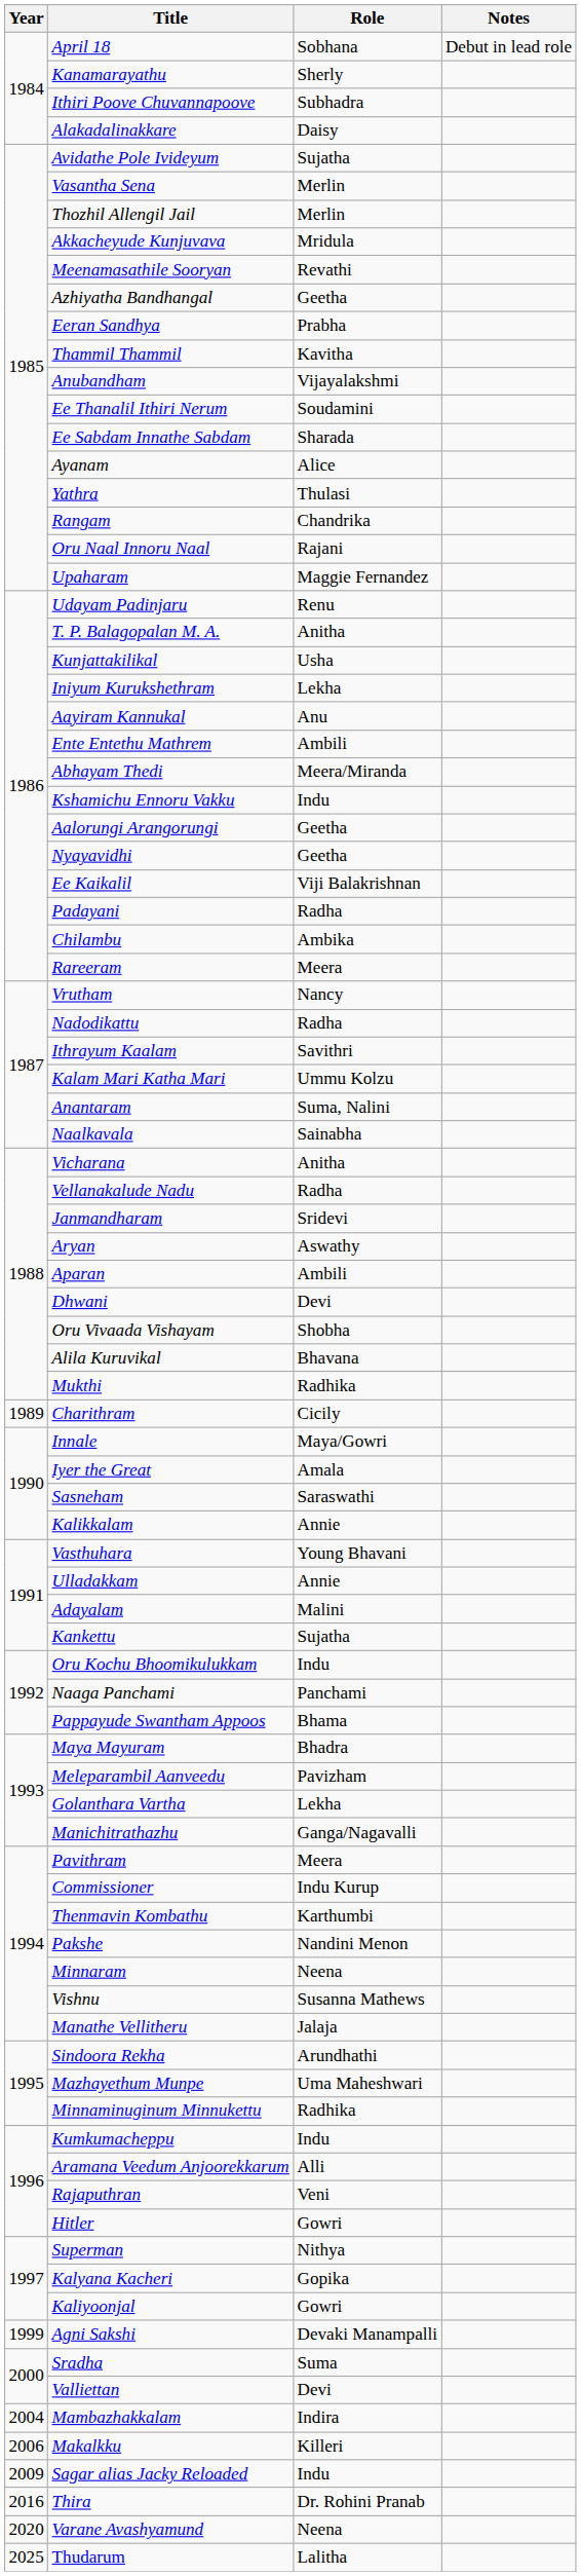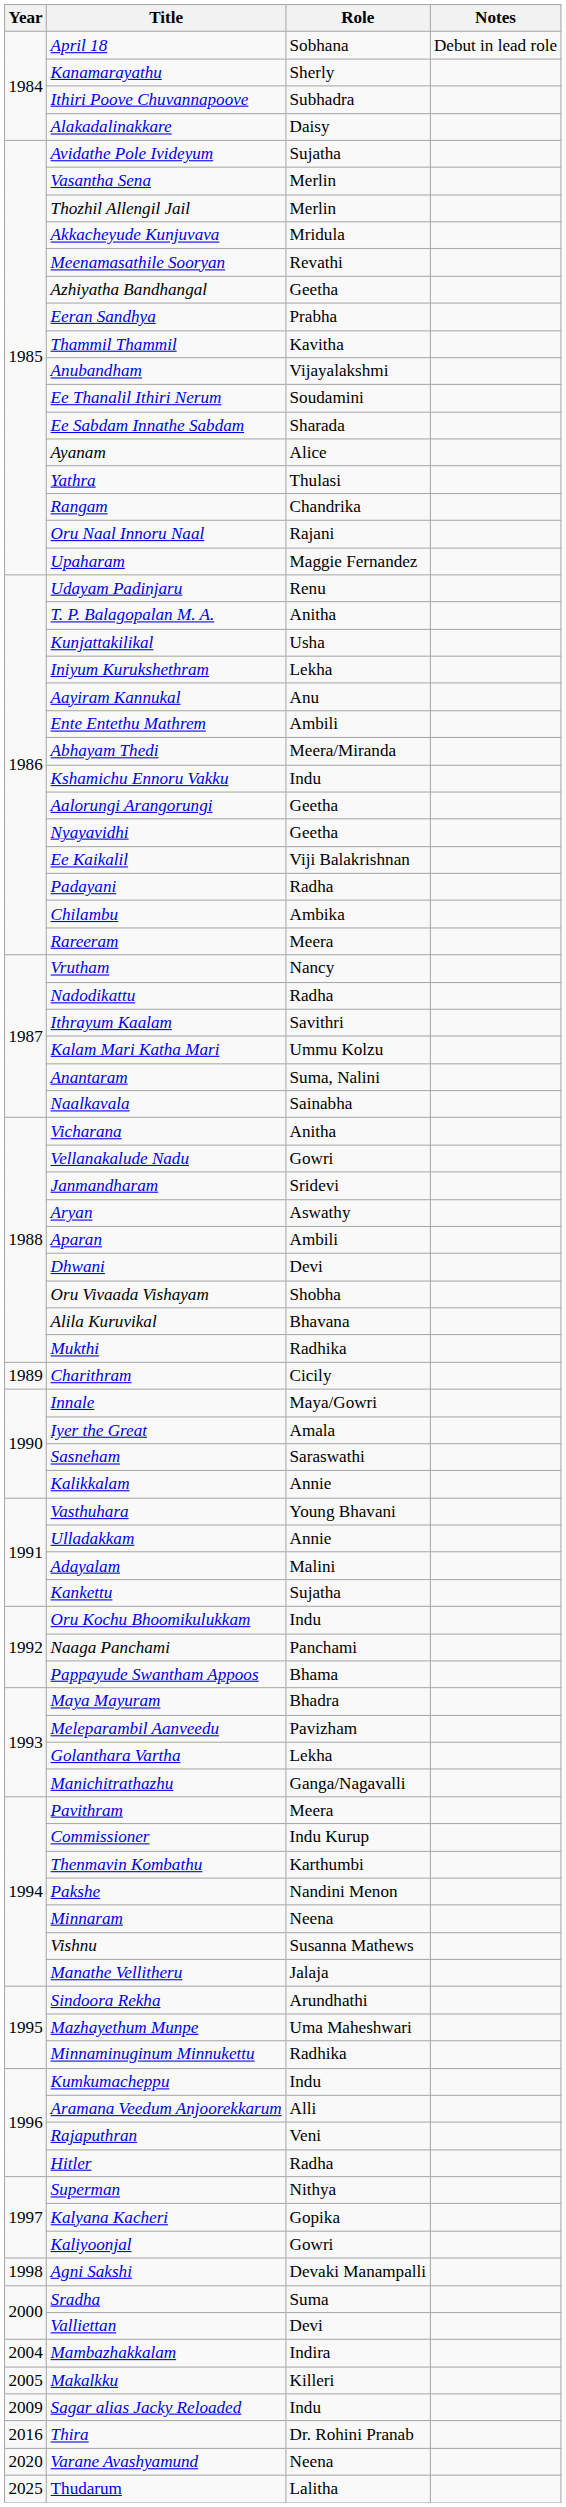Vellanakalude Nadu | Role: Radha -> Gowri
Hitler | Role: Gowri -> Radha
Agni Sakshi | Year: 1999 -> 1998
Makalkku | Year: 2006 -> 2005
